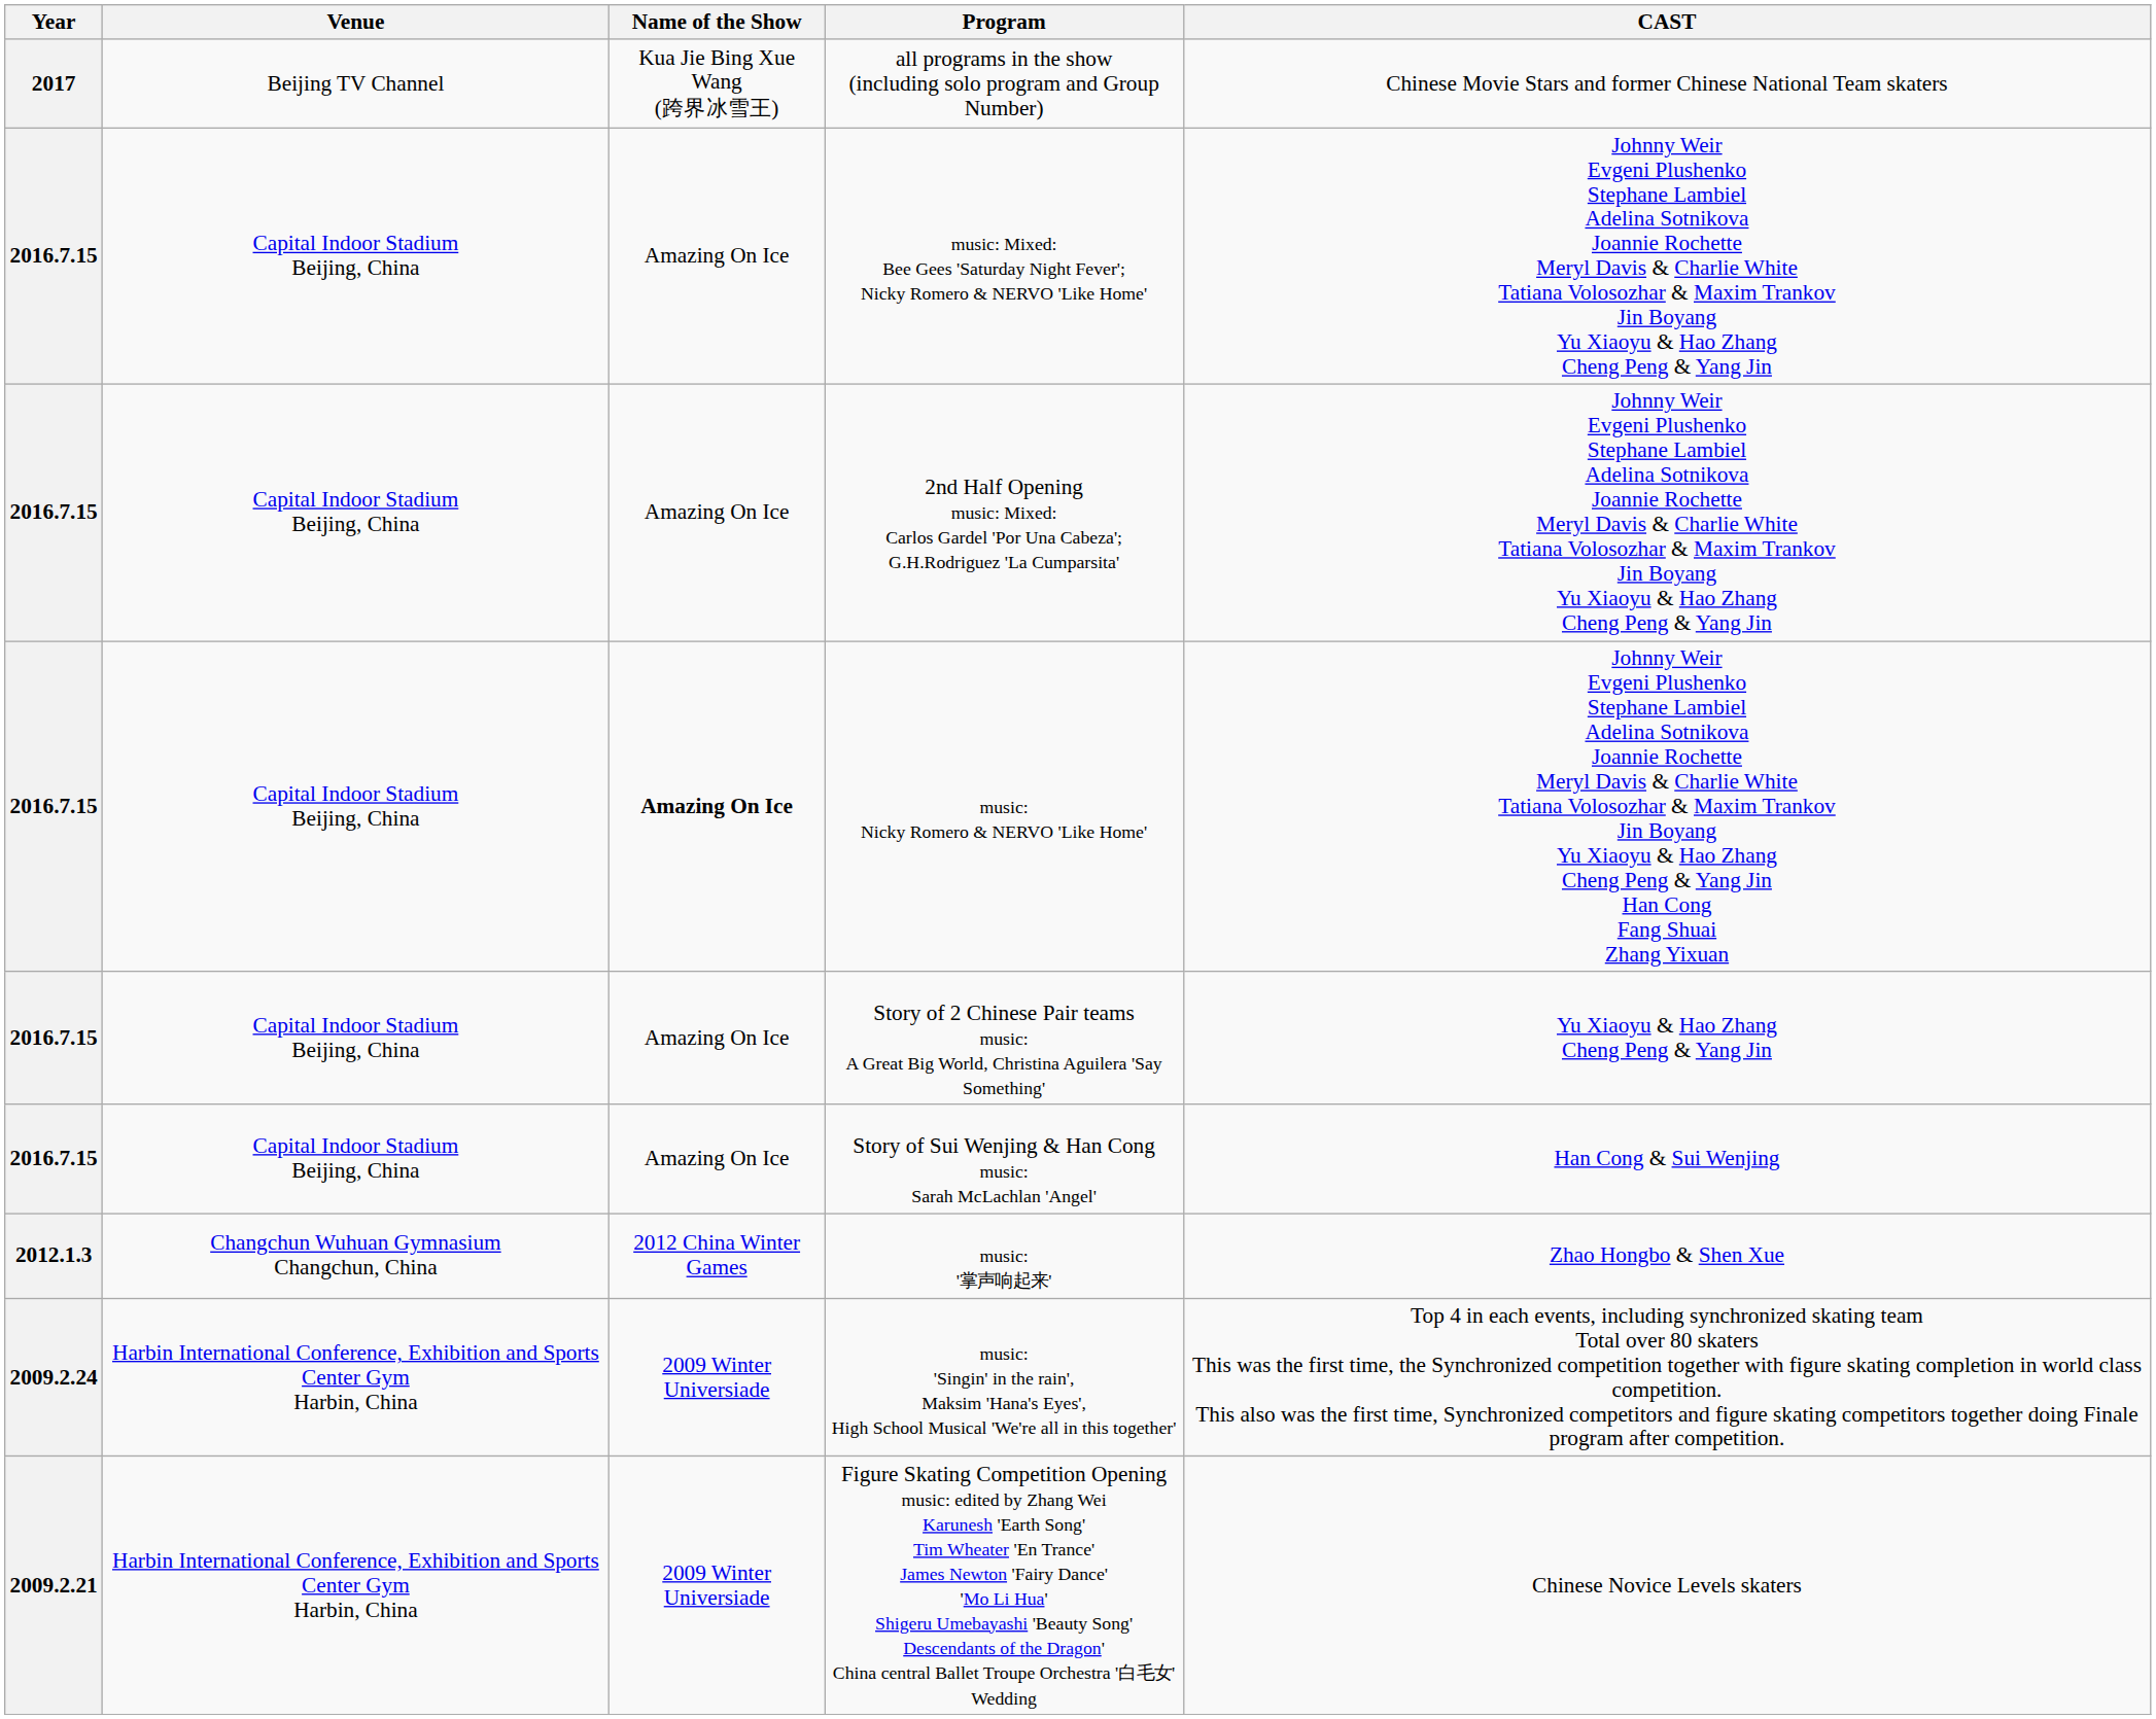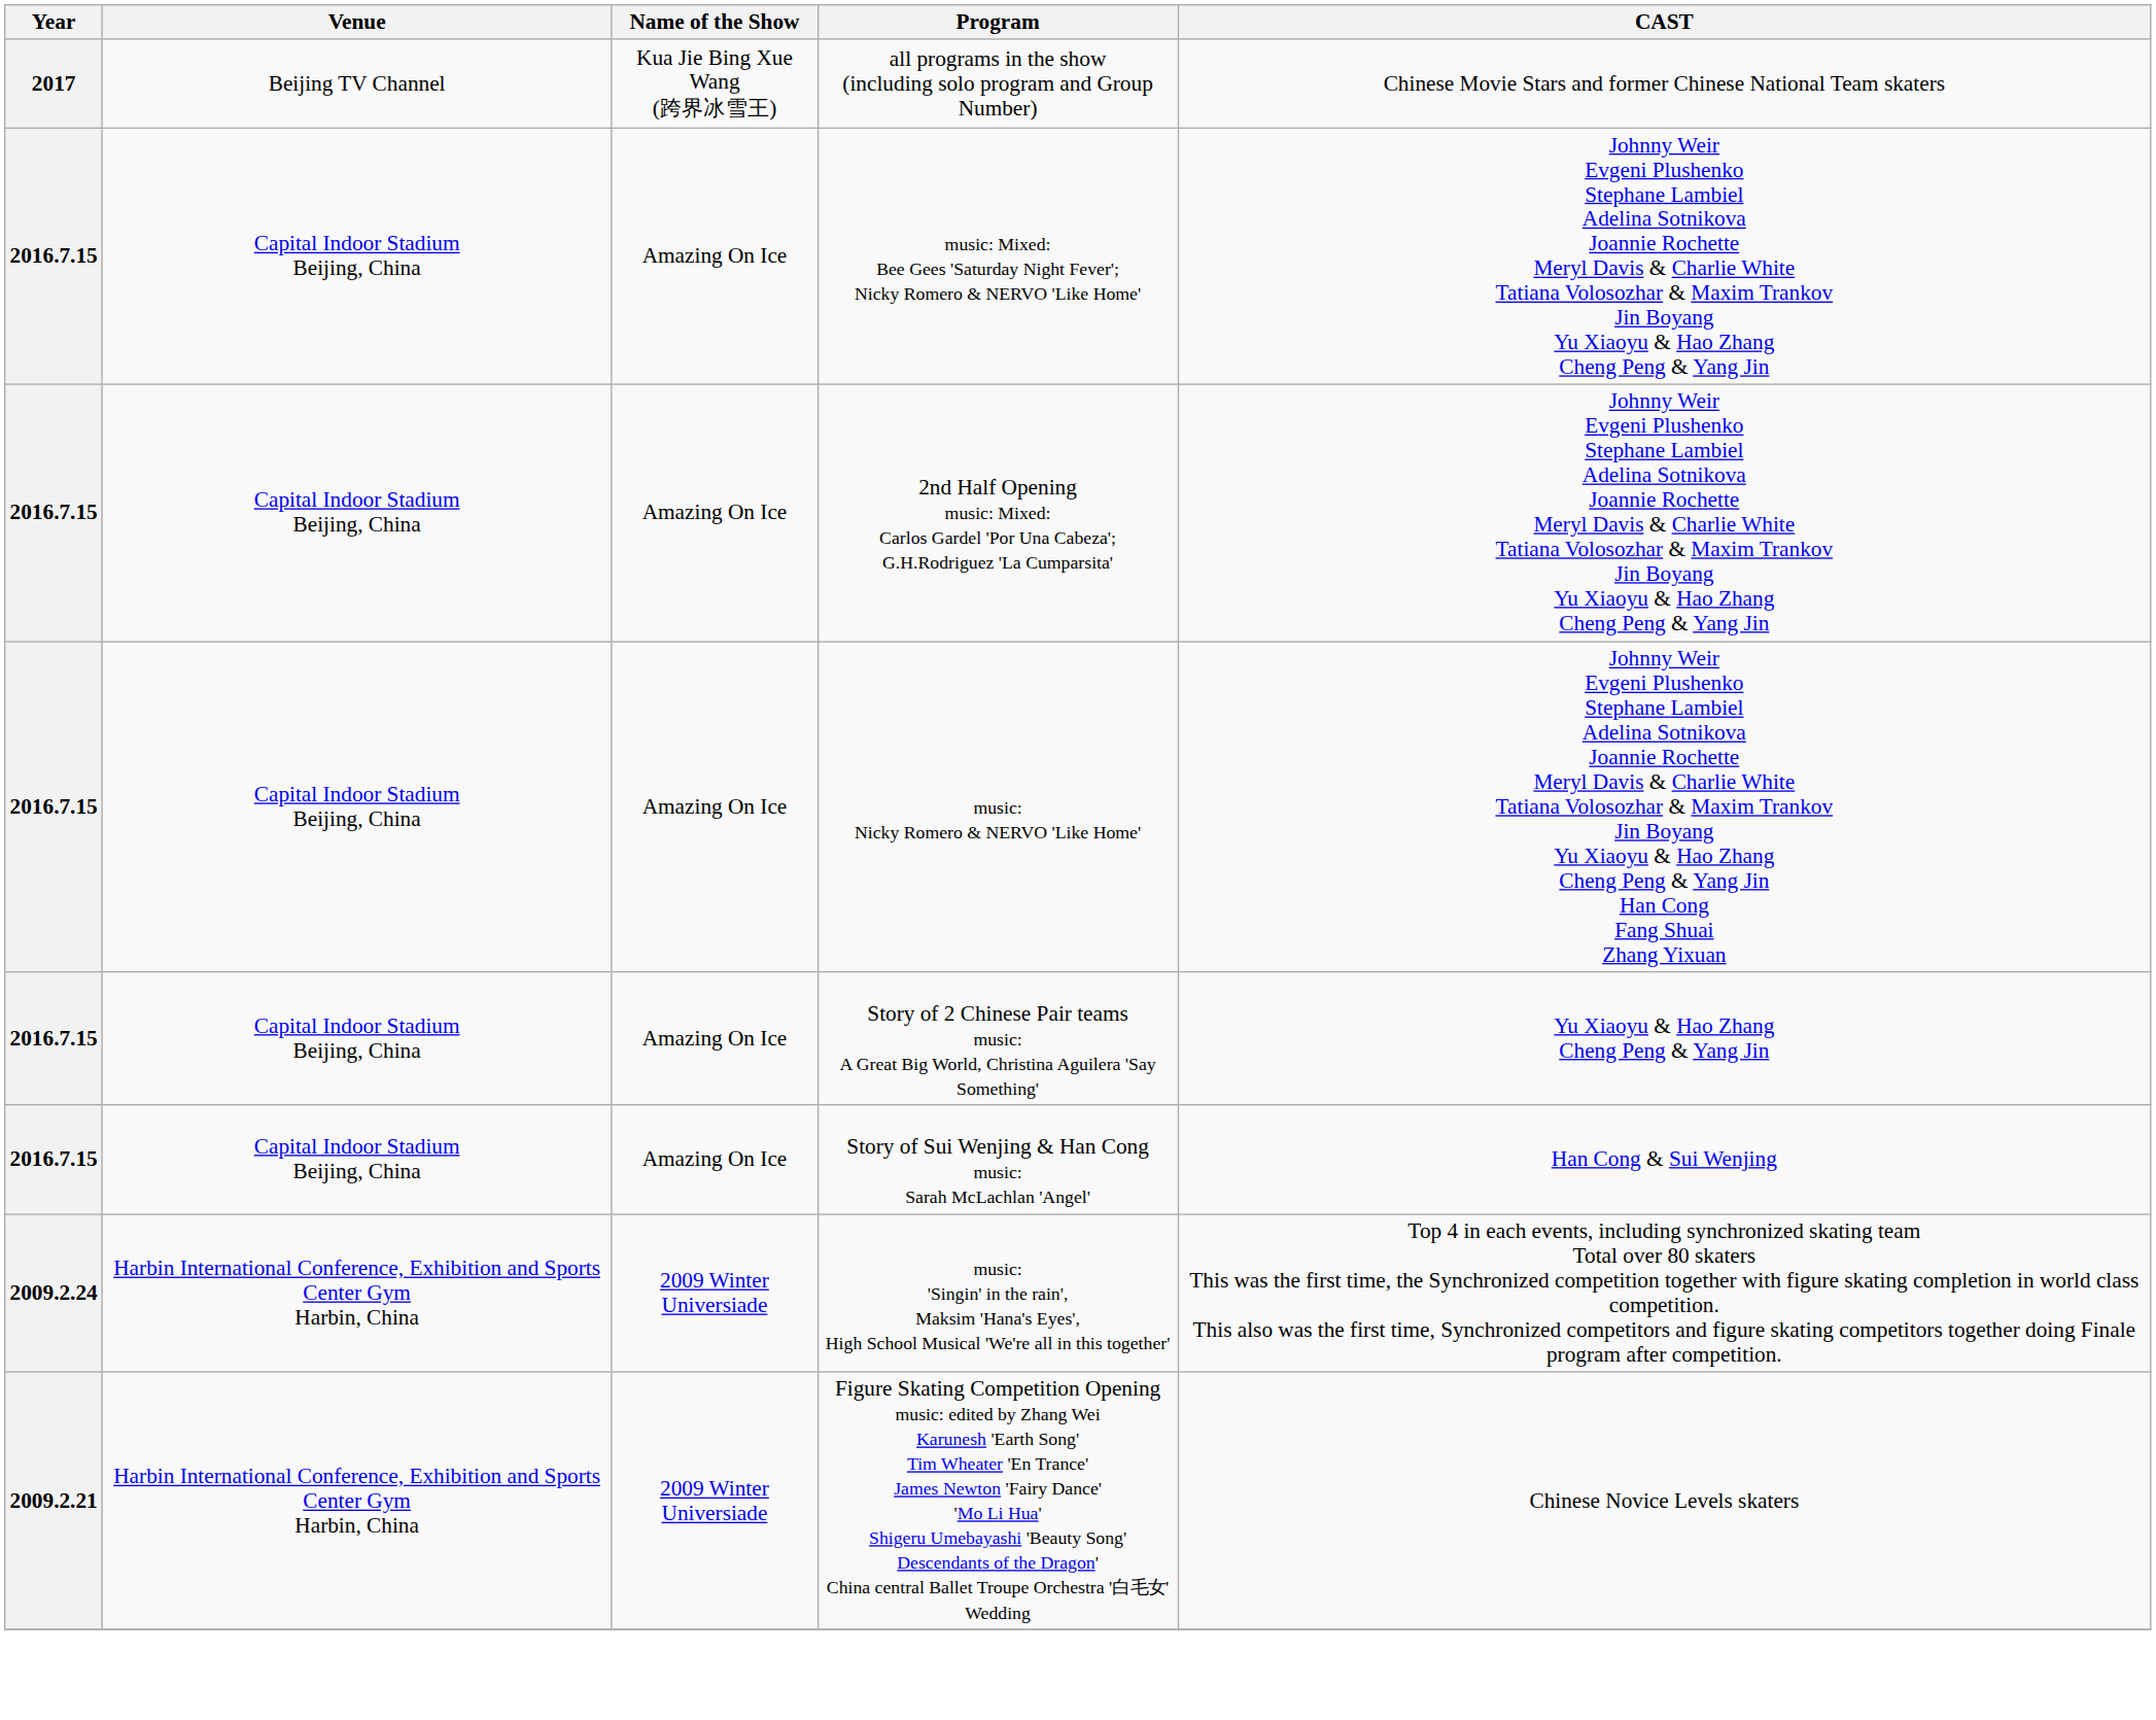music: Nicky Romero & NERVO 'Like Home' | Name of the Show: bold -> normal
- row: 2012.1.3 | Changchun Wuhuan Gymnasium Changchun, China | 2012 China Winter Games | music: '掌声响起来' | Zhao Hongbo & Shen Xue
